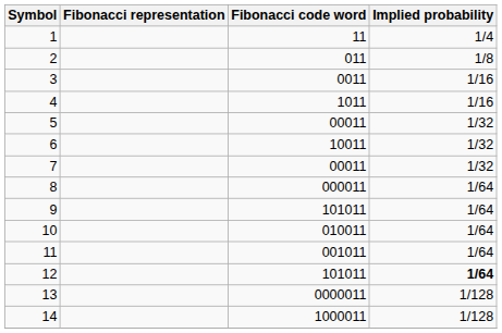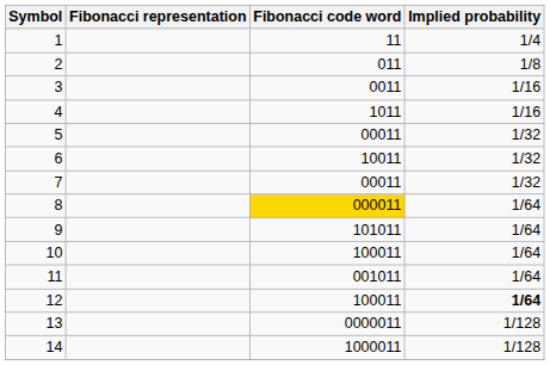8 | Fibonacci code word: no background -> gold background
10 | Fibonacci code word: 010011 -> 100011
12 | Fibonacci code word: 101011 -> 100011
